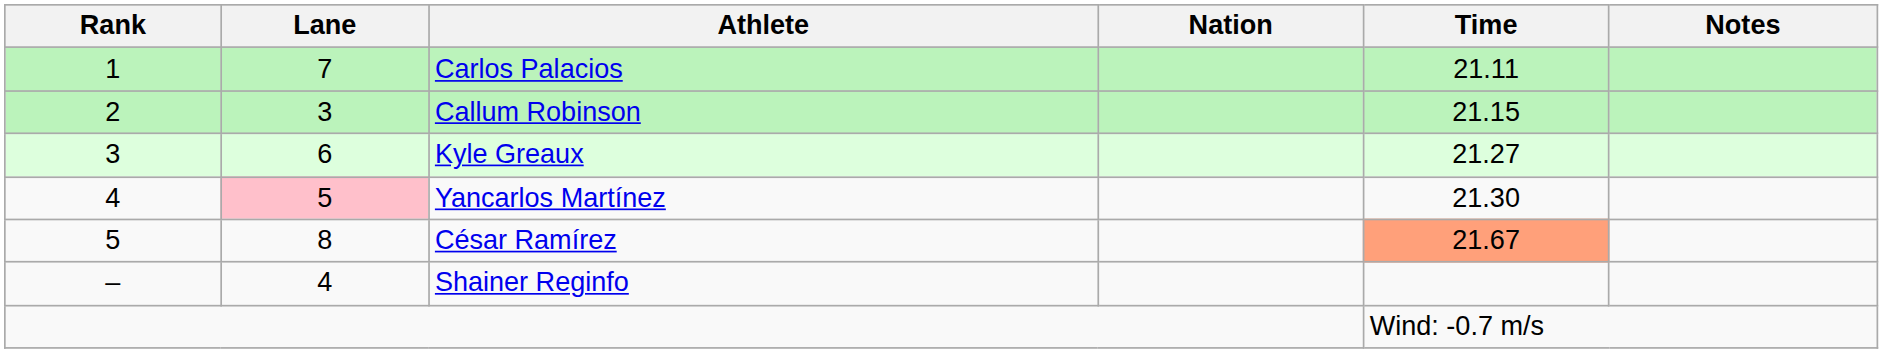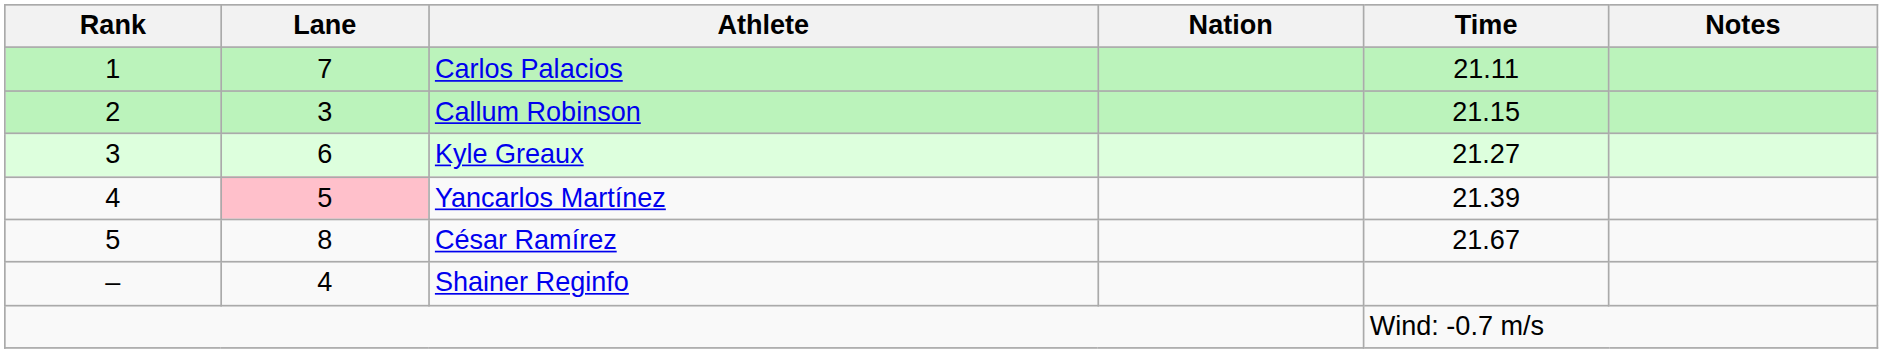Yancarlos Martínez | Time: 21.30 -> 21.39
César Ramírez | Time: lightsalmon background -> no background
